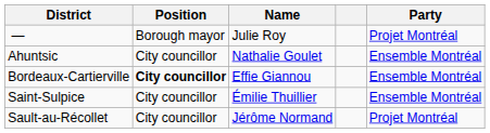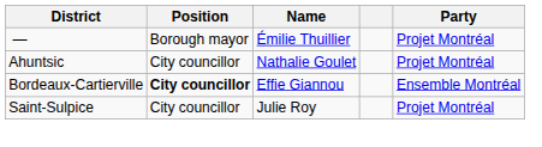— | Name: Julie Roy -> Émilie Thuillier
Ahuntsic | Party: Ensemble Montréal -> Projet Montréal
Saint-Sulpice | Name: Émilie Thuillier -> Julie Roy
Saint-Sulpice | Party: Ensemble Montréal -> Projet Montréal
- row: Sault-au-Récollet | City councillor | Jérôme Normand | Projet Montréal
